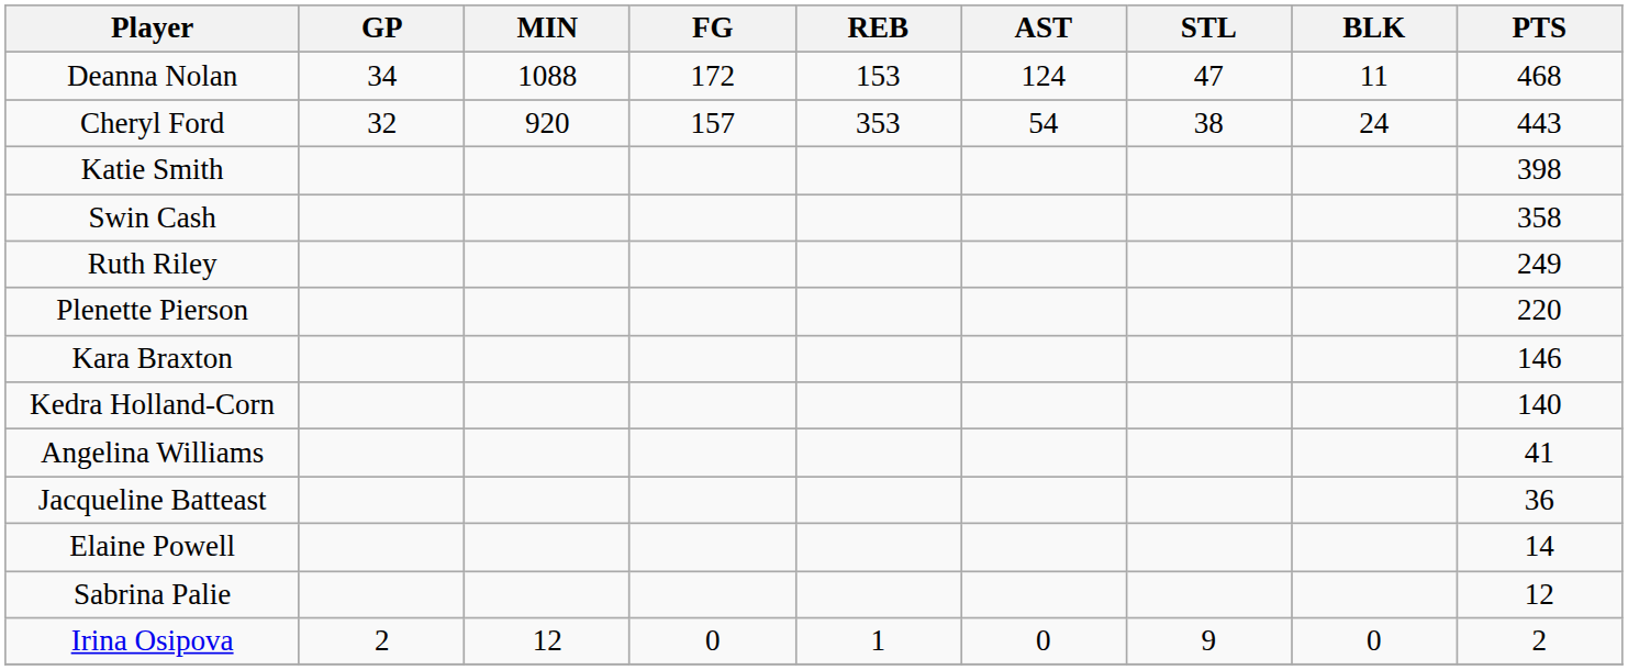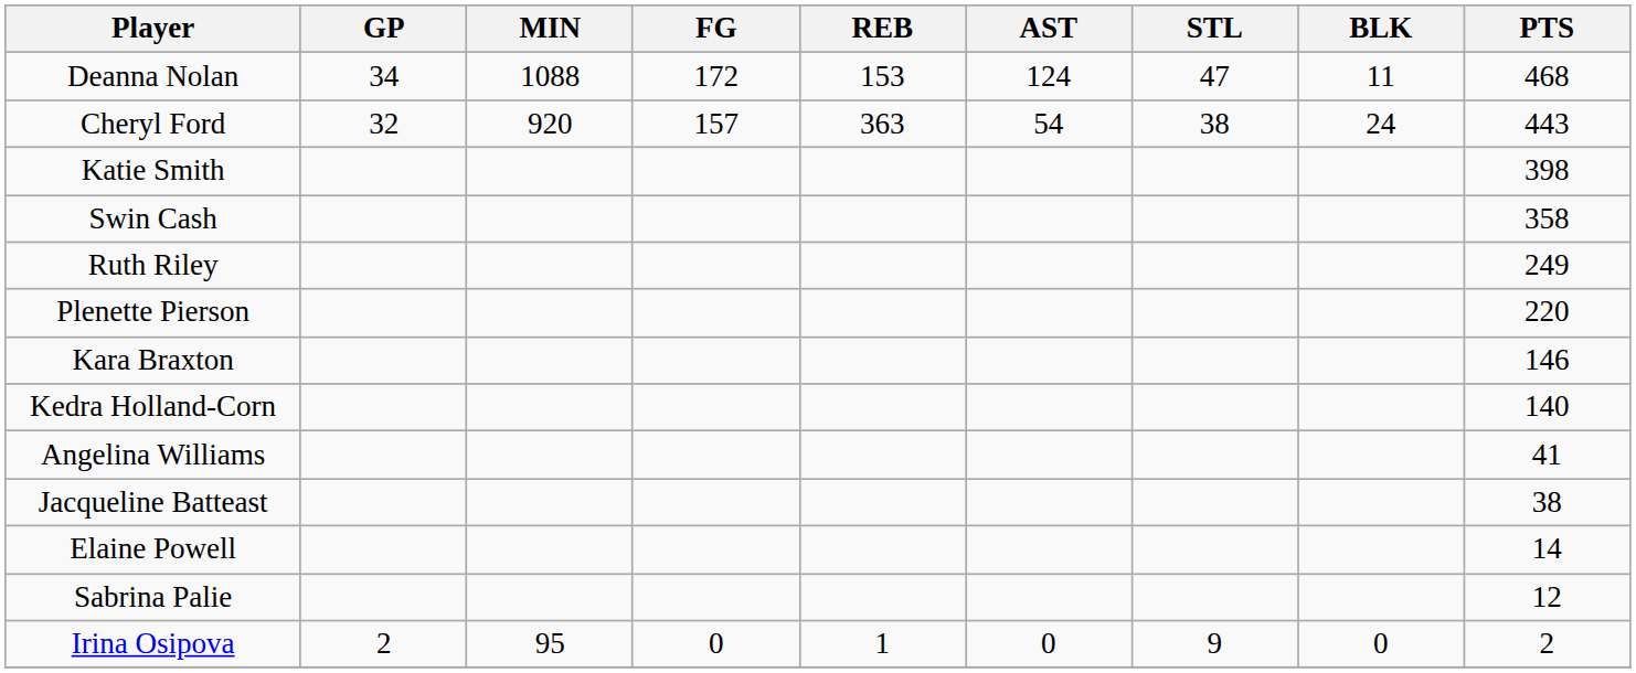Cheryl Ford | REB: 353 -> 363
Jacqueline Batteast | PTS: 36 -> 38
Irina Osipova | MIN: 12 -> 95
